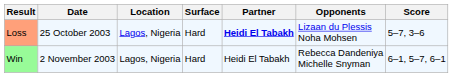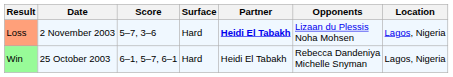columns swapped: Location <-> Score
Loss | Date: 25 October 2003 -> 2 November 2003
Win | Date: 2 November 2003 -> 25 October 2003
